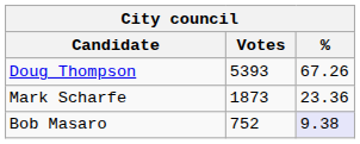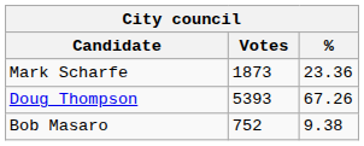rows swapped: Doug Thompson <-> Mark Scharfe
Bob Masaro | %: lavender background -> no background
